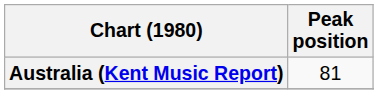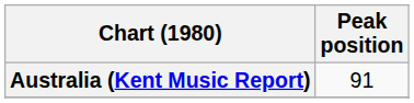Australia (Kent Music Report) | Peak position: 81 -> 91
